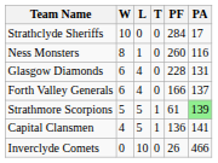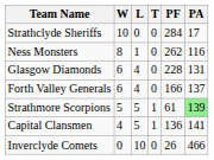Ness Monsters | PF: 260 -> 262
